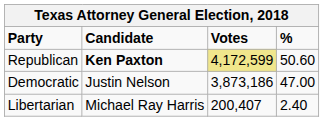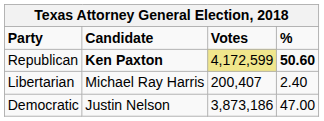Republican | %: normal -> bold
rows swapped: Democratic <-> Libertarian
